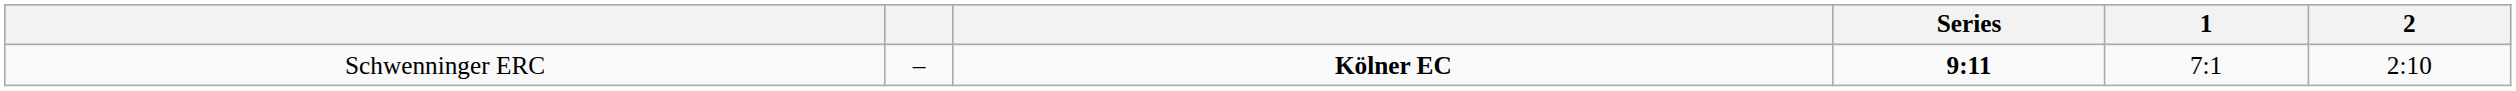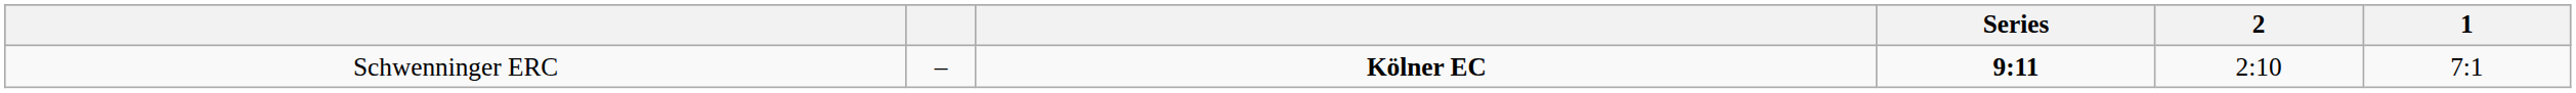columns swapped: 1 <-> 2
